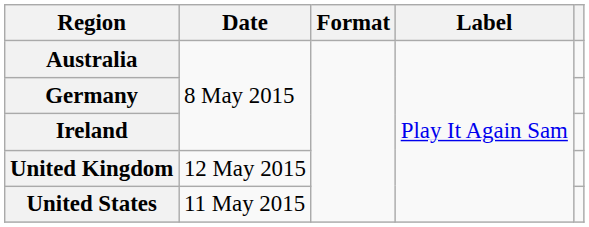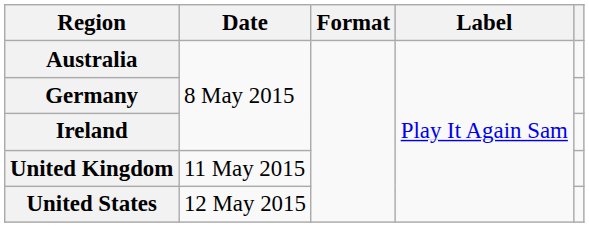United Kingdom | Date: 12 May 2015 -> 11 May 2015
United States | Date: 11 May 2015 -> 12 May 2015
